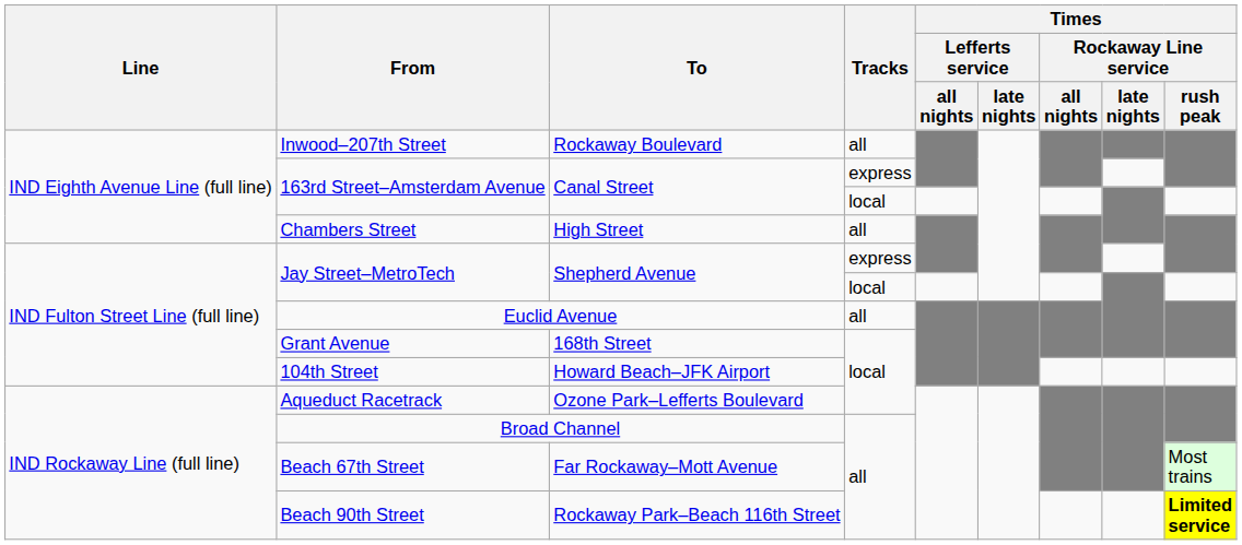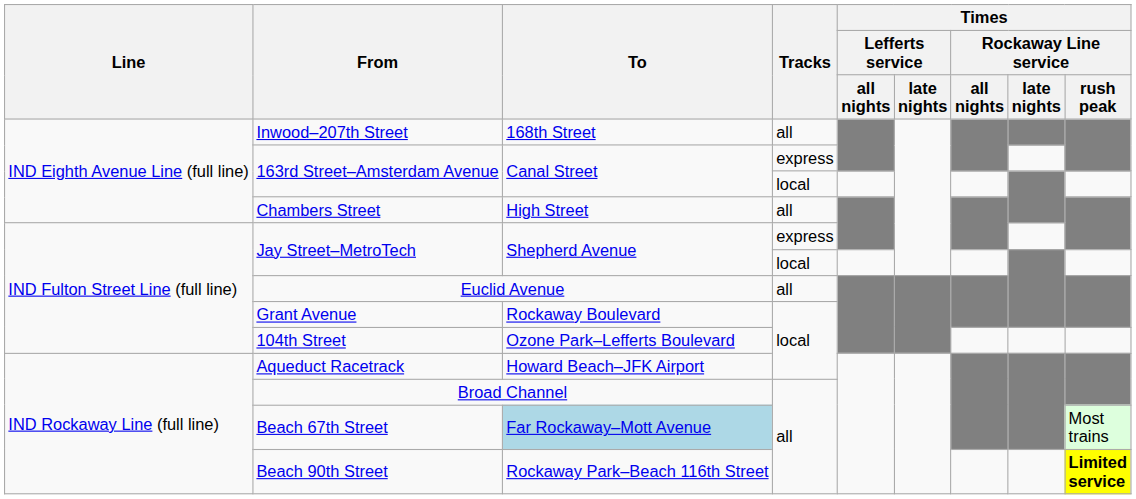Inwood–207th Street | To: Rockaway Boulevard -> 168th Street
Grant Avenue | To: 168th Street -> Rockaway Boulevard
104th Street | To: Howard Beach–JFK Airport -> Ozone Park–Lefferts Boulevard
Aqueduct Racetrack | To: Ozone Park–Lefferts Boulevard -> Howard Beach–JFK Airport
Beach 67th Street | To: no background -> lightblue background
